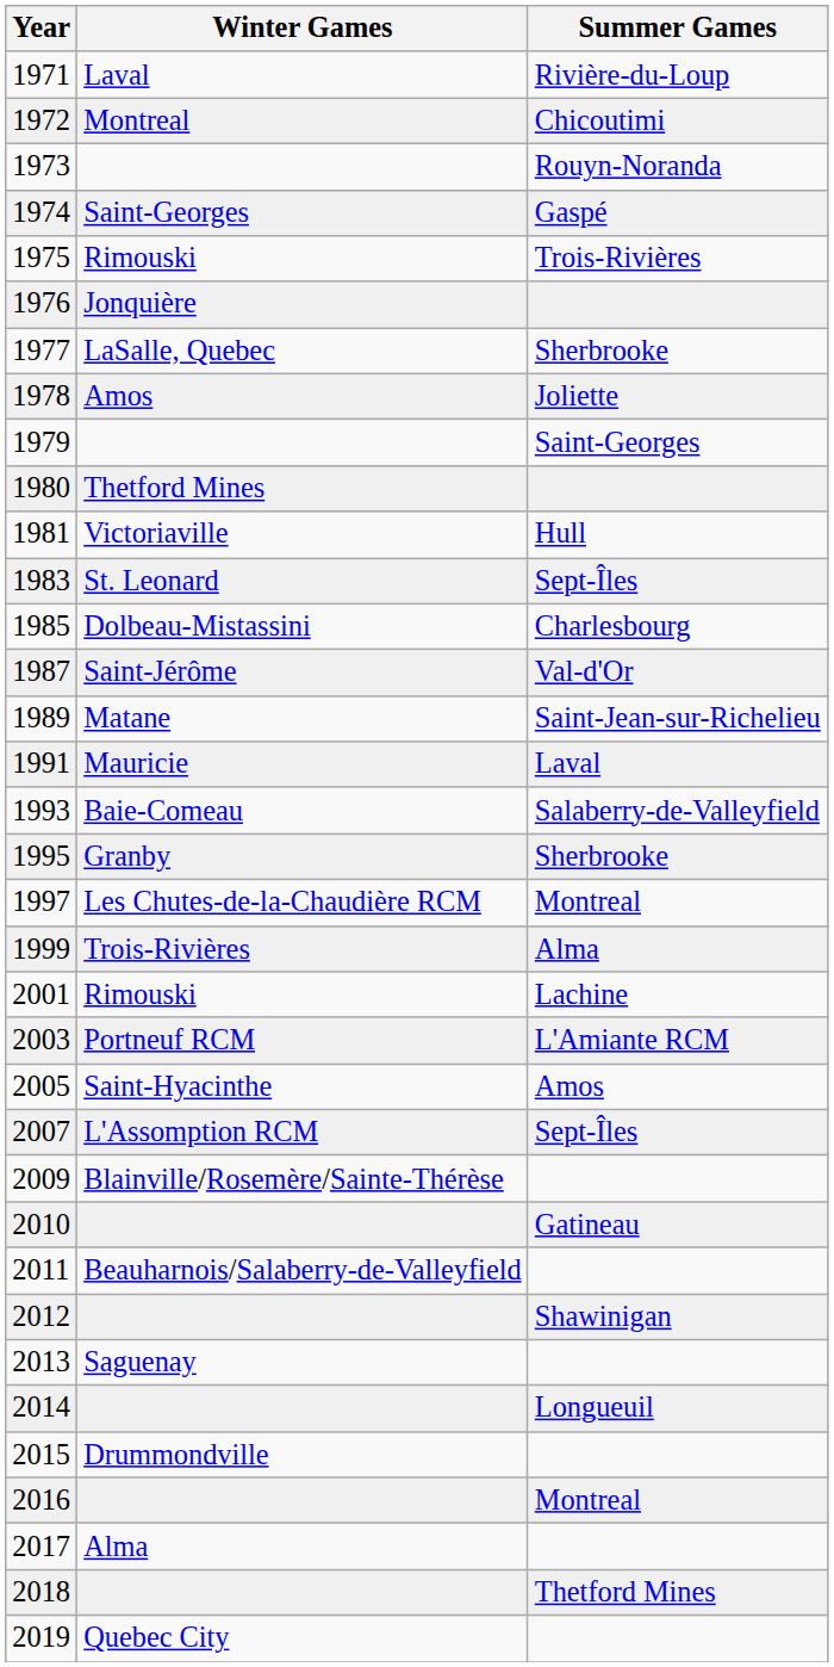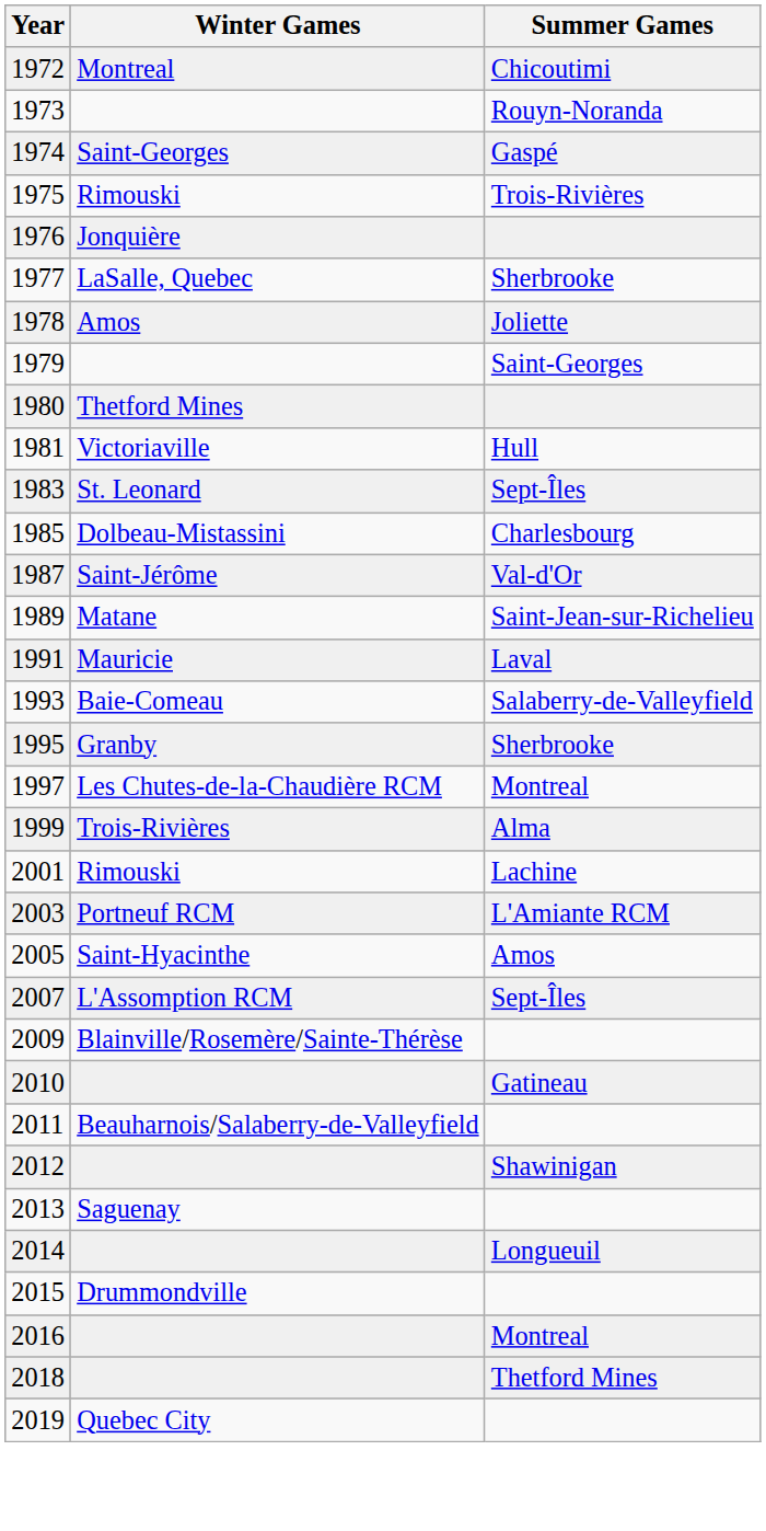- row: 1971 | Laval | Rivière-du-Loup
- row: 2017 | Alma
